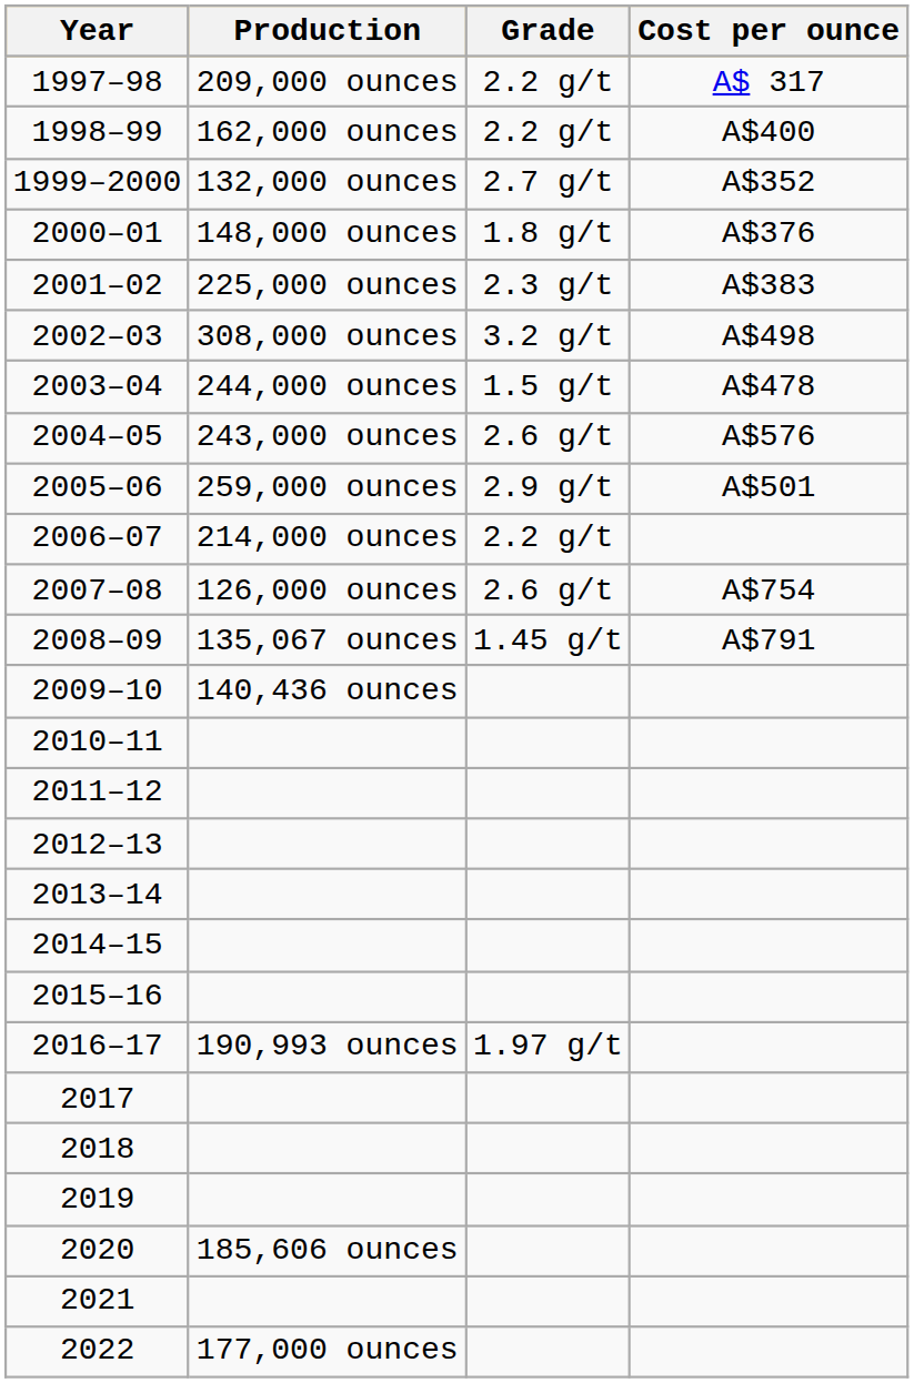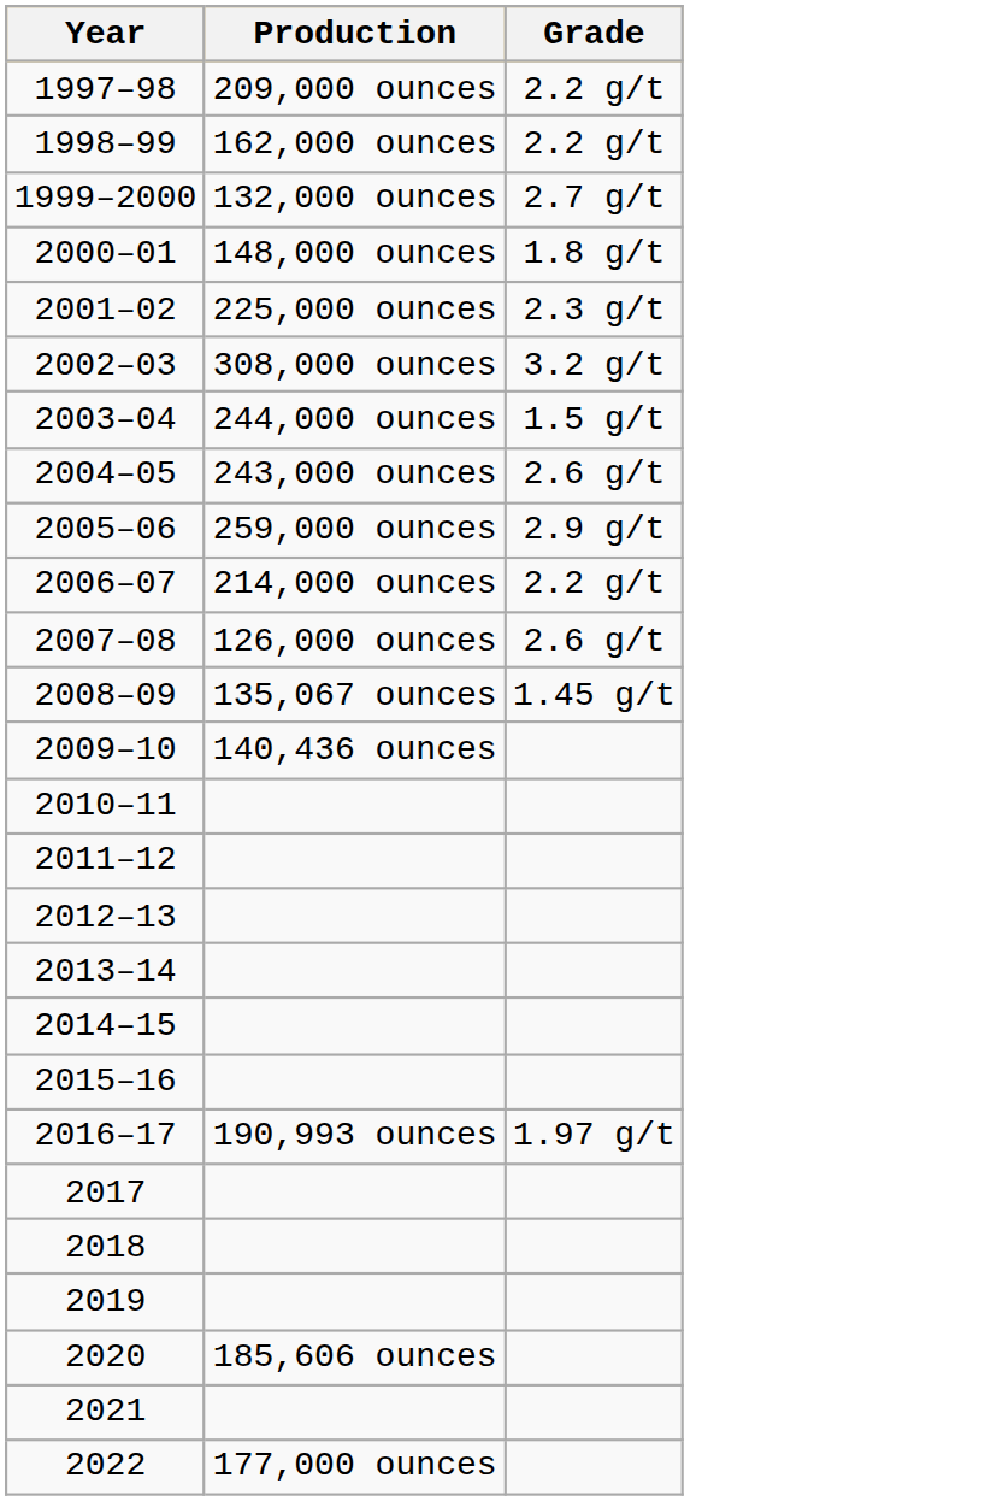- column: Cost per ounce | A$ 317 | A$400 | A$352 | A$376 | A$383 | A$498 | A$478 | A$576 | A$501 | A$754 | A$791
